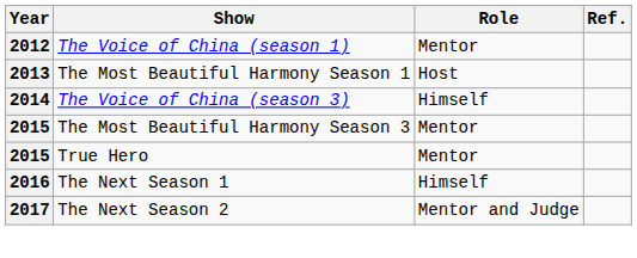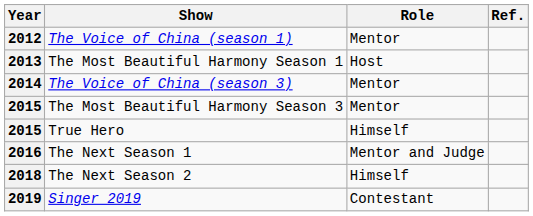The Voice of China (season 3) | Role: Himself -> Mentor
True Hero | Role: Mentor -> Himself
The Next Season 1 | Role: Himself -> Mentor and Judge
The Next Season 2 | Year: 2017 -> 2018
The Next Season 2 | Role: Mentor and Judge -> Himself
+ row: 2019 | Singer 2019 | Contestant
